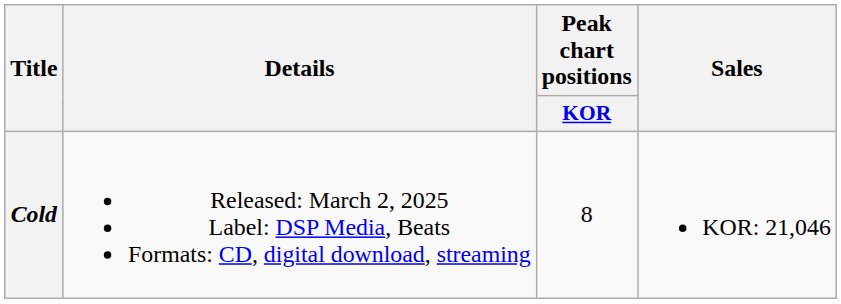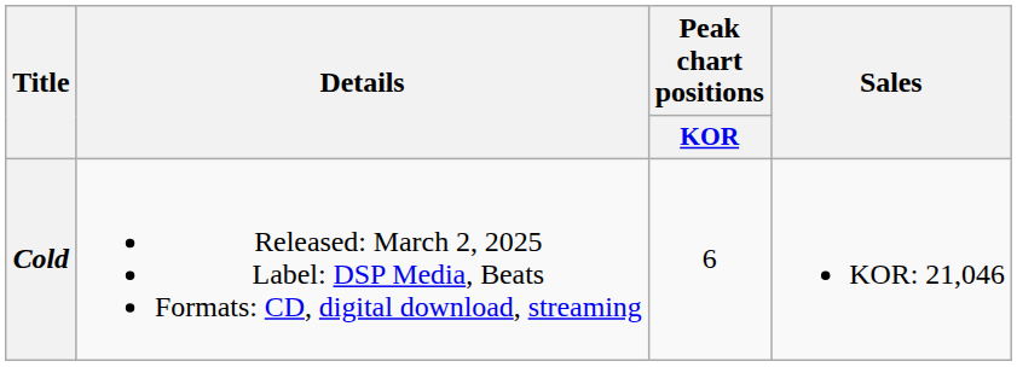Cold | Peak chart positions / KOR: 8 -> 6
